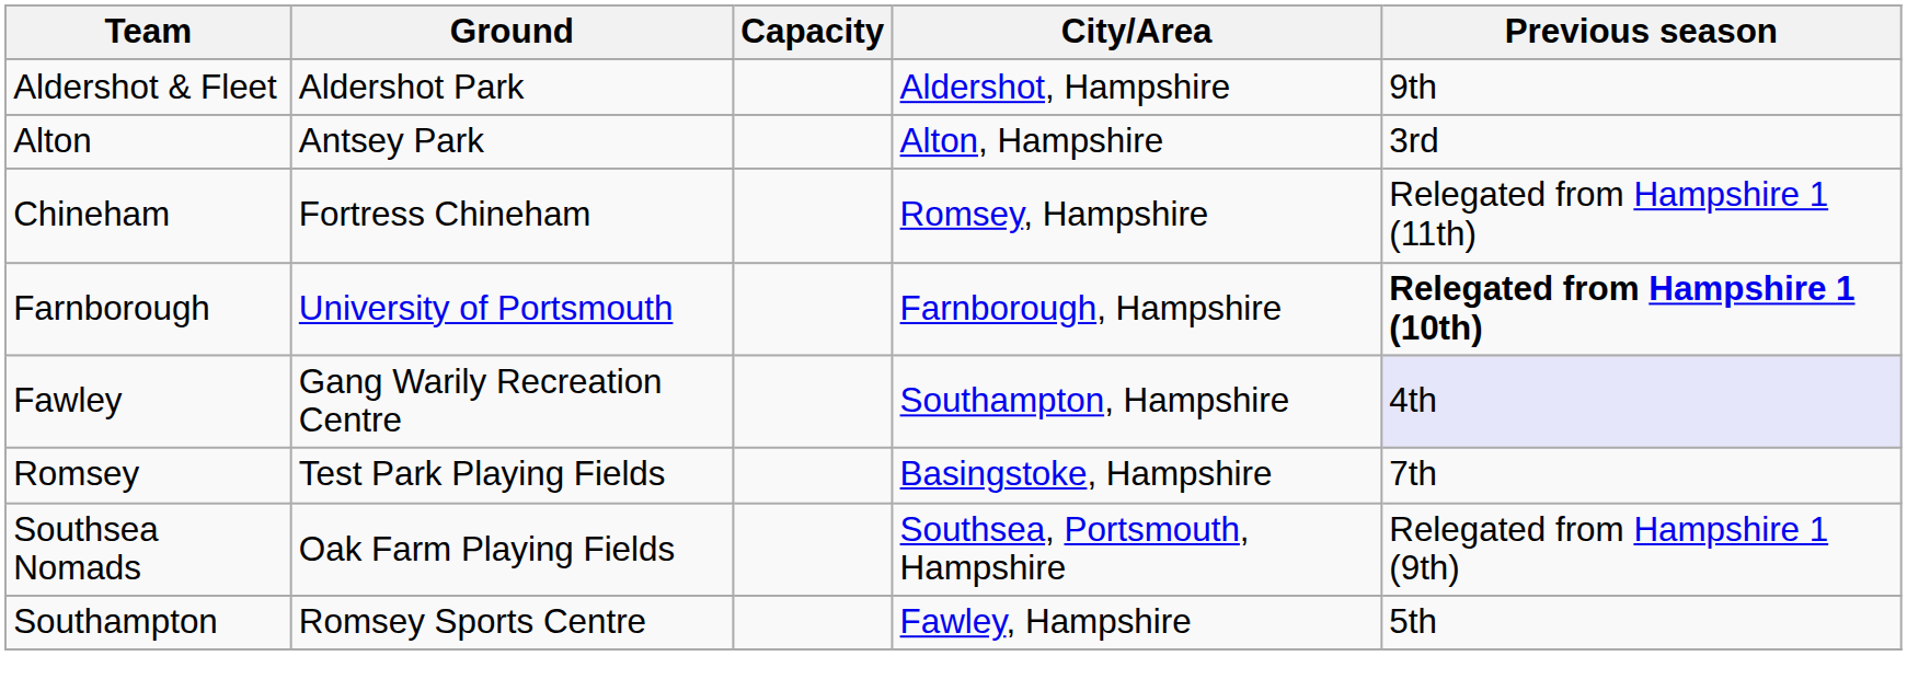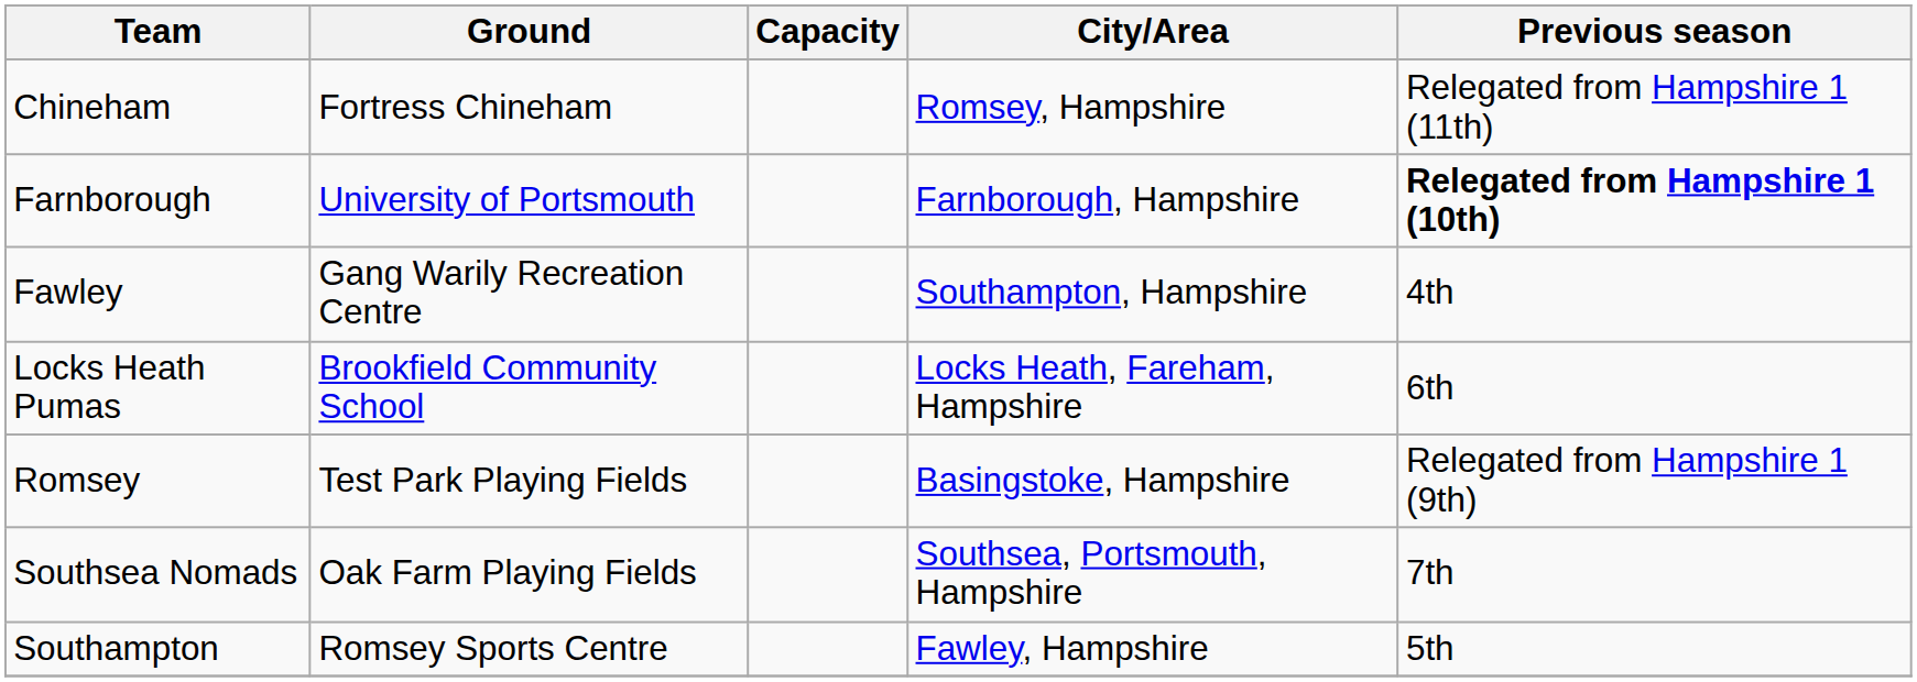- row: Aldershot & Fleet | Aldershot Park | Aldershot, Hampshire | 9th
- row: Alton | Antsey Park | Alton, Hampshire | 3rd
Fawley | Previous season: lavender background -> no background
+ row: Locks Heath Pumas | Brookfield Community School | Locks Heath, Fareham, Hampshire | 6th
Romsey | Previous season: 7th -> Relegated from Hampshire 1 (9th)
Southsea Nomads | Previous season: Relegated from Hampshire 1 (9th) -> 7th
